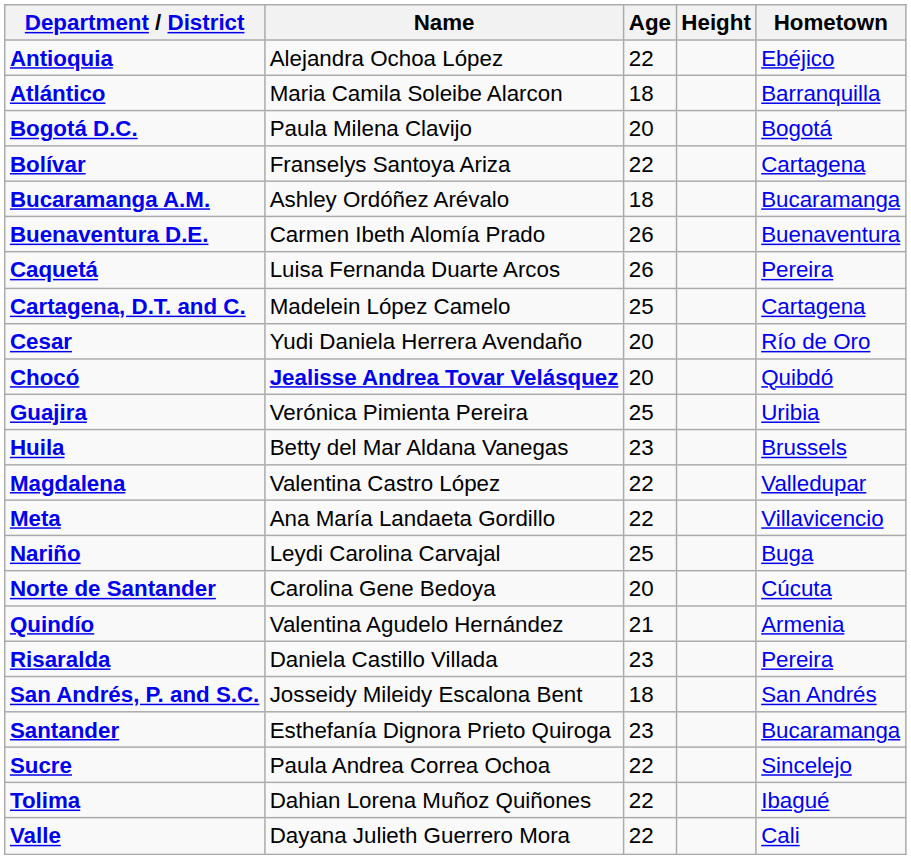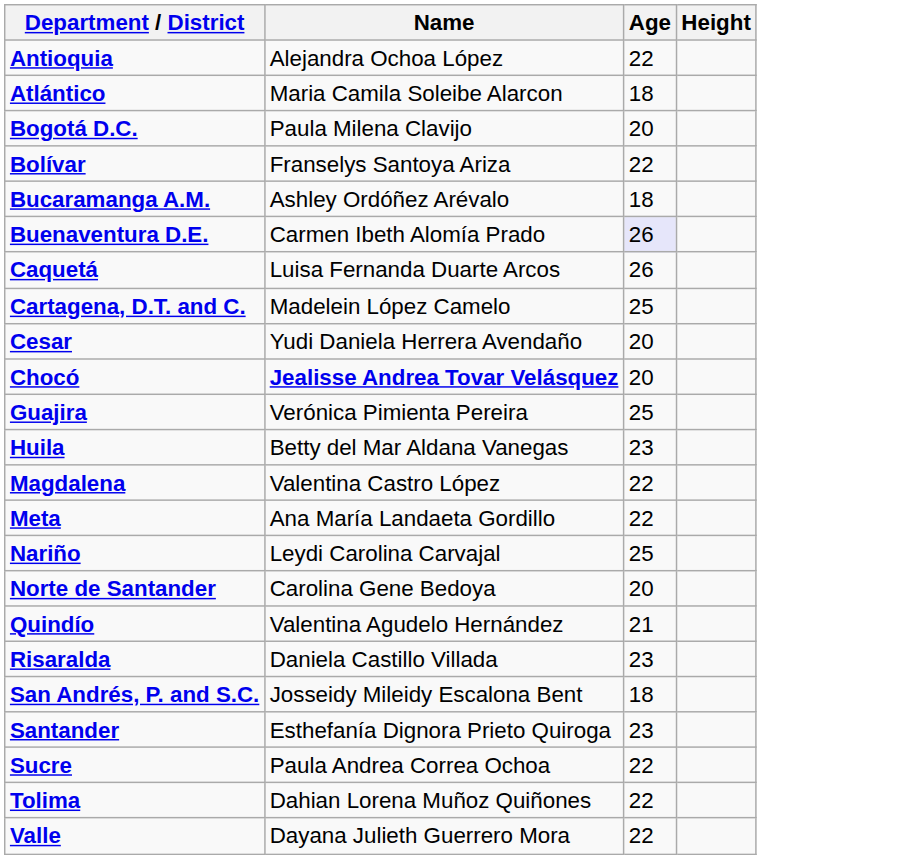- column: Hometown | Ebéjico | Barranquilla | Bogotá | Cartagena | Bucaramanga | Buenaventura | Pereira | Cartagena | Río de Oro | Quibdó | Uribia | Brussels | Valledupar | Villavicencio | Buga | Cúcuta | Armenia | Pereira | San Andrés | Bucaramanga | Sincelejo | Ibagué | Cali
Buenaventura D.E. | Age: no background -> lavender background
